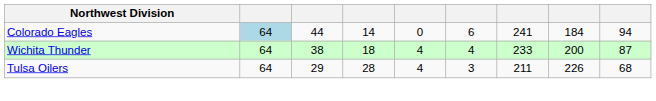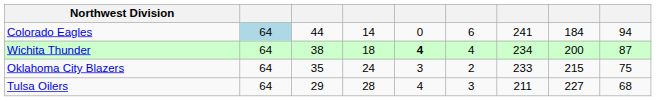Wichita Thunder | column 5: normal -> bold
Wichita Thunder | column 7: 233 -> 234
+ row: Oklahoma City Blazers | 64 | 35 | 24 | 3 | 2 | 233 | 215 | 75
Tulsa Oilers | column 8: 226 -> 227
